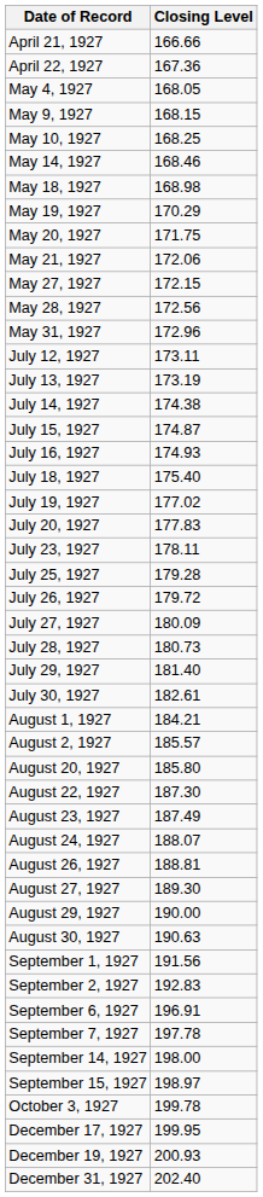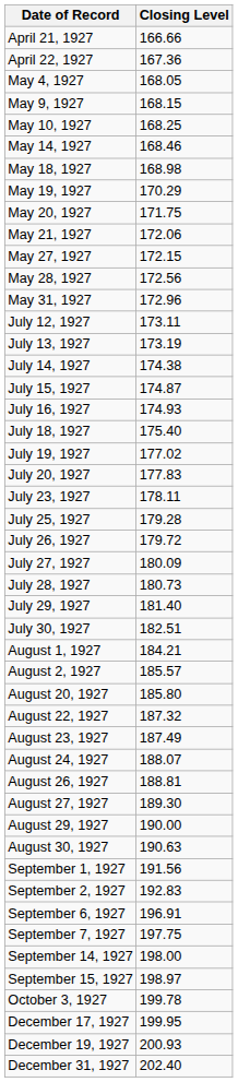July 30, 1927 | Closing Level: 182.61 -> 182.51
August 22, 1927 | Closing Level: 187.30 -> 187.32
September 7, 1927 | Closing Level: 197.78 -> 197.75
